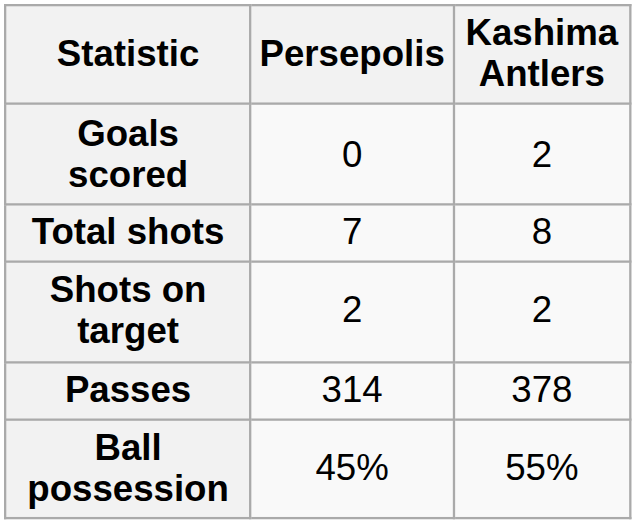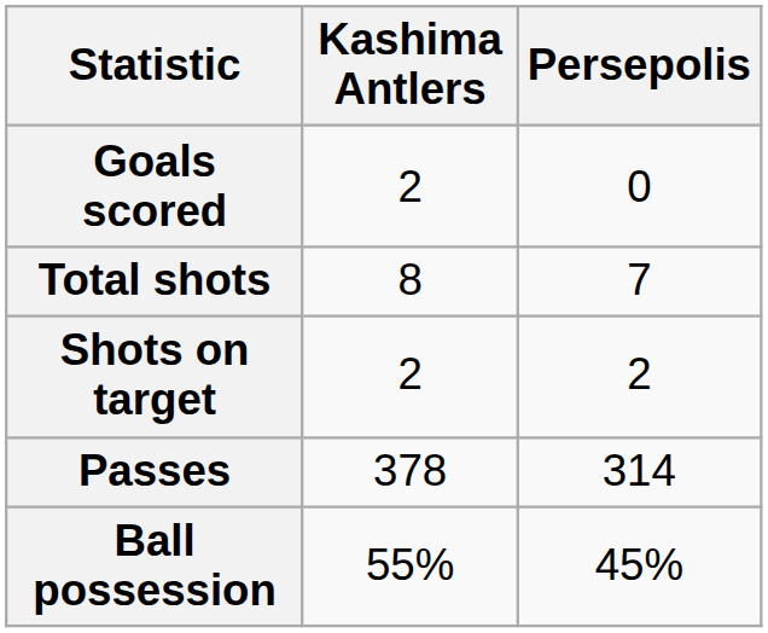columns swapped: Kashima Antlers <-> Persepolis
